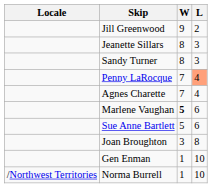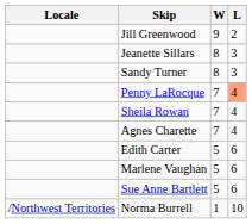+ row: Sheila Rowan | 7 | 4
+ row: Edith Carter | 5 | 6
Marlene Vaughan | W: bold -> normal
- row: Joan Broughton | 3 | 8
- row: Gen Enman | 1 | 10
